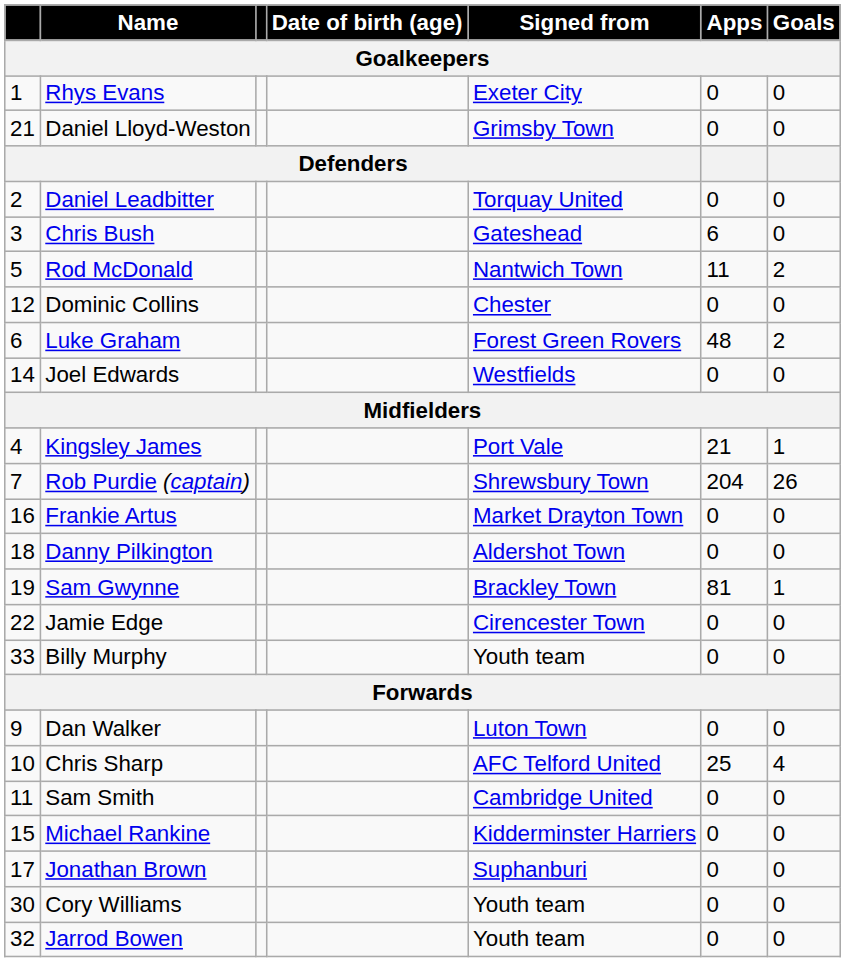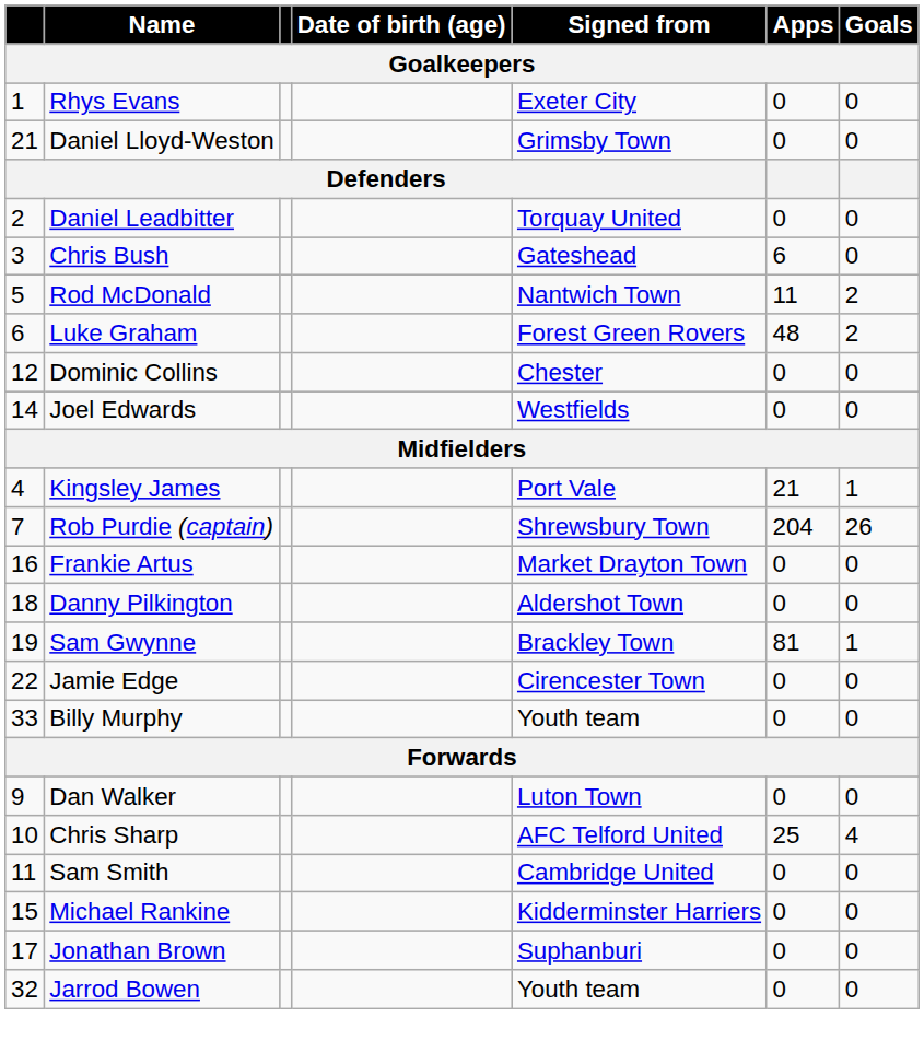rows swapped: Luke Graham <-> Dominic Collins
- row: 30 | Cory Williams | Youth team | 0 | 0
